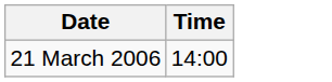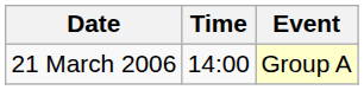+ column: Event | Group A
